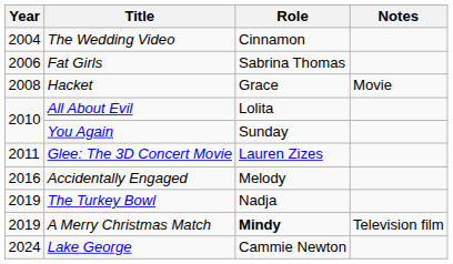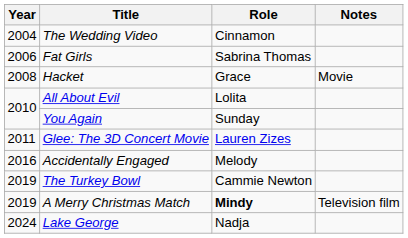The Turkey Bowl | Role: Nadja -> Cammie Newton
Lake George | Role: Cammie Newton -> Nadja
